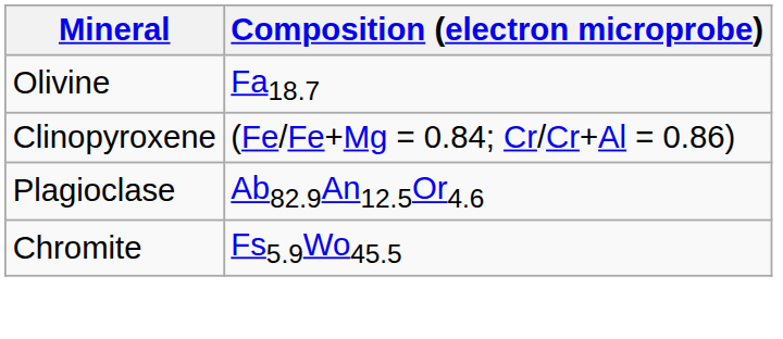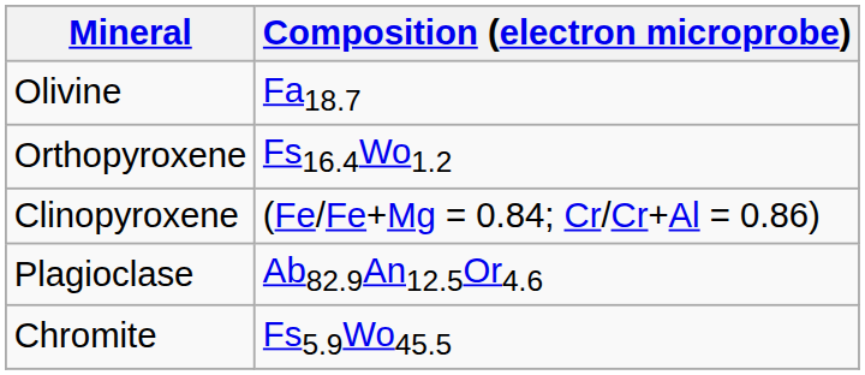+ row: Orthopyroxene | Fs16.4Wo1.2
